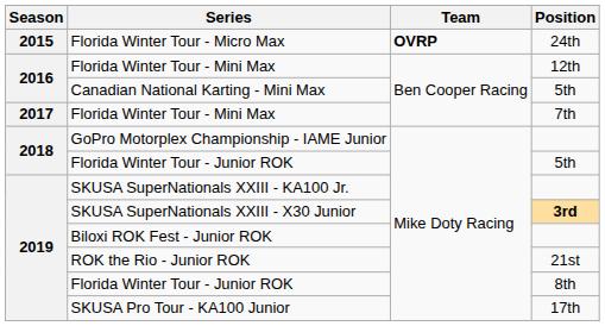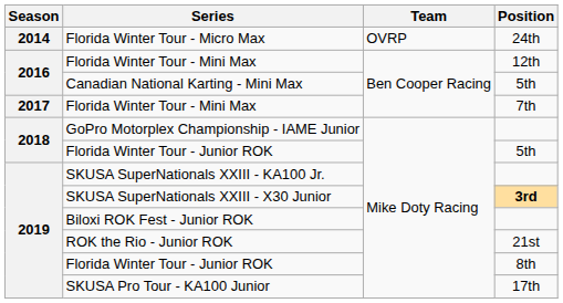Florida Winter Tour - Micro Max | Season: 2015 -> 2014
Florida Winter Tour - Micro Max | Team: bold -> normal
